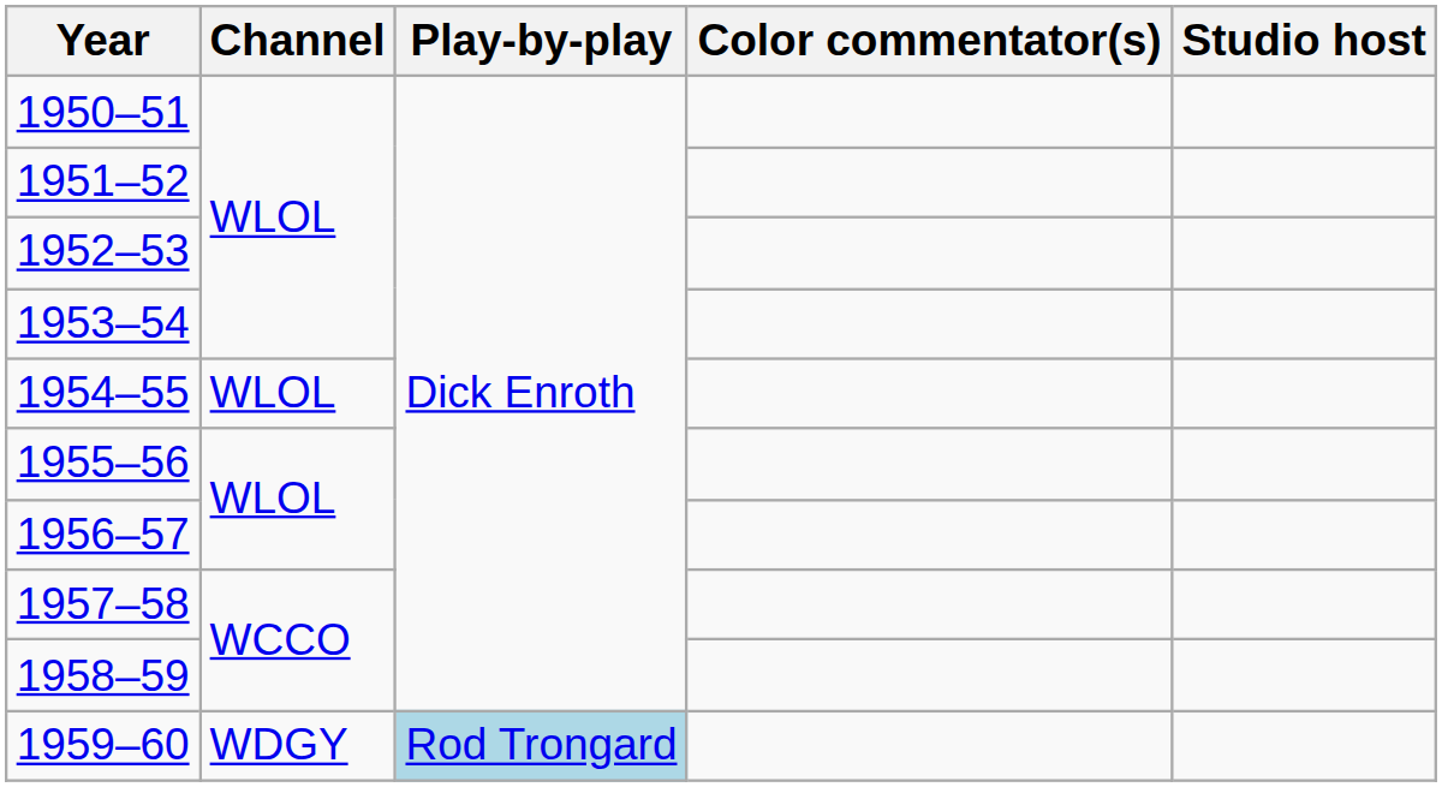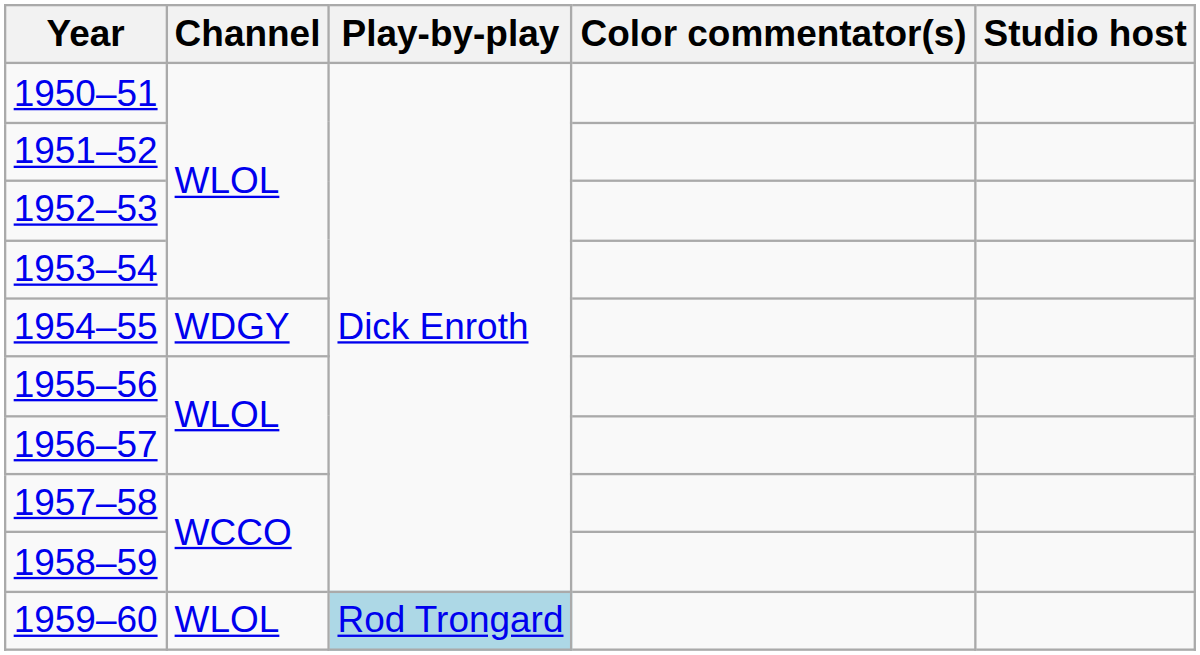1954–55 | Channel: WLOL -> WDGY
1959–60 | Channel: WDGY -> WLOL
